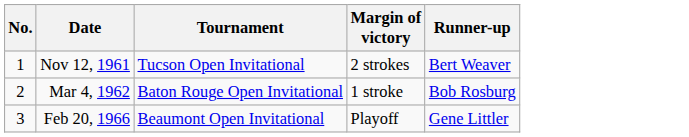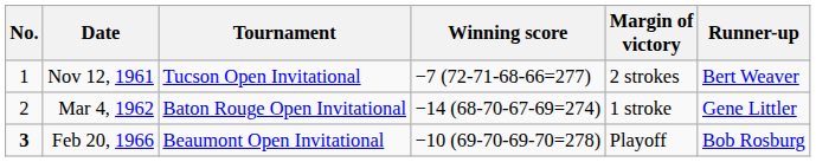+ column: Winning score | −7 (72-71-68-66=277) | −14 (68-70-67-69=274) | −10 (69-70-69-70=278)
Mar 4, 1962 | Runner-up: Bob Rosburg -> Gene Littler
Feb 20, 1966 | No.: normal -> bold
Feb 20, 1966 | Runner-up: Gene Littler -> Bob Rosburg
